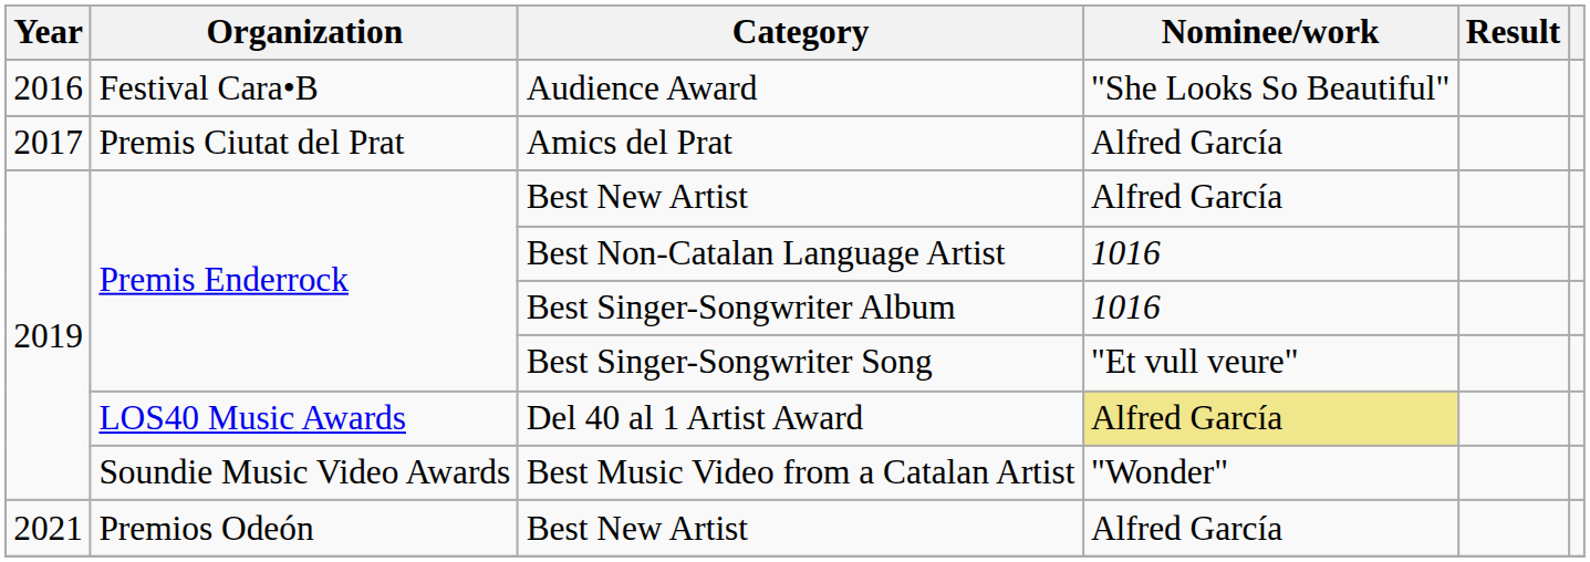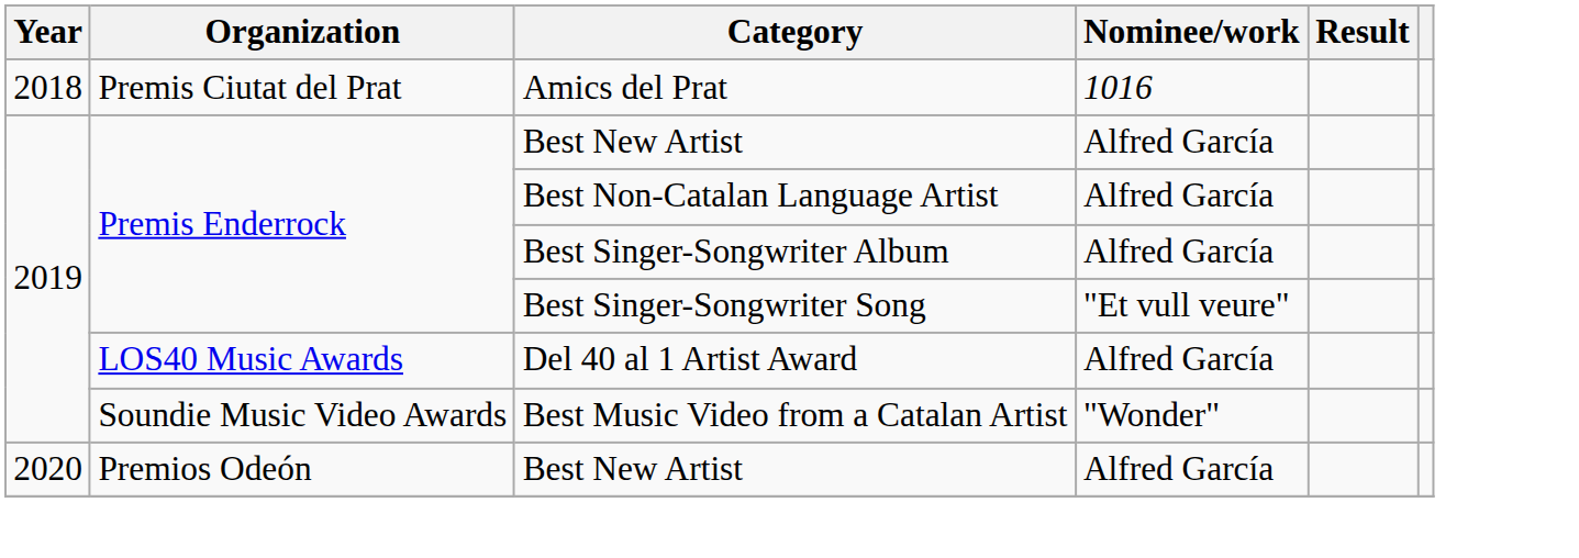- row: 2016 | Festival Cara•B | Audience Award | "She Looks So Beautiful"
Amics del Prat | Year: 2017 -> 2018
Amics del Prat | Nominee/work: Alfred García -> 1016
Best Non-Catalan Language Artist | Nominee/work: 1016 -> Alfred García
Best Singer-Songwriter Album | Nominee/work: 1016 -> Alfred García
Del 40 al 1 Artist Award | Nominee/work: khaki background -> no background
Premios Odeón / Best New Artist | Year: 2021 -> 2020
